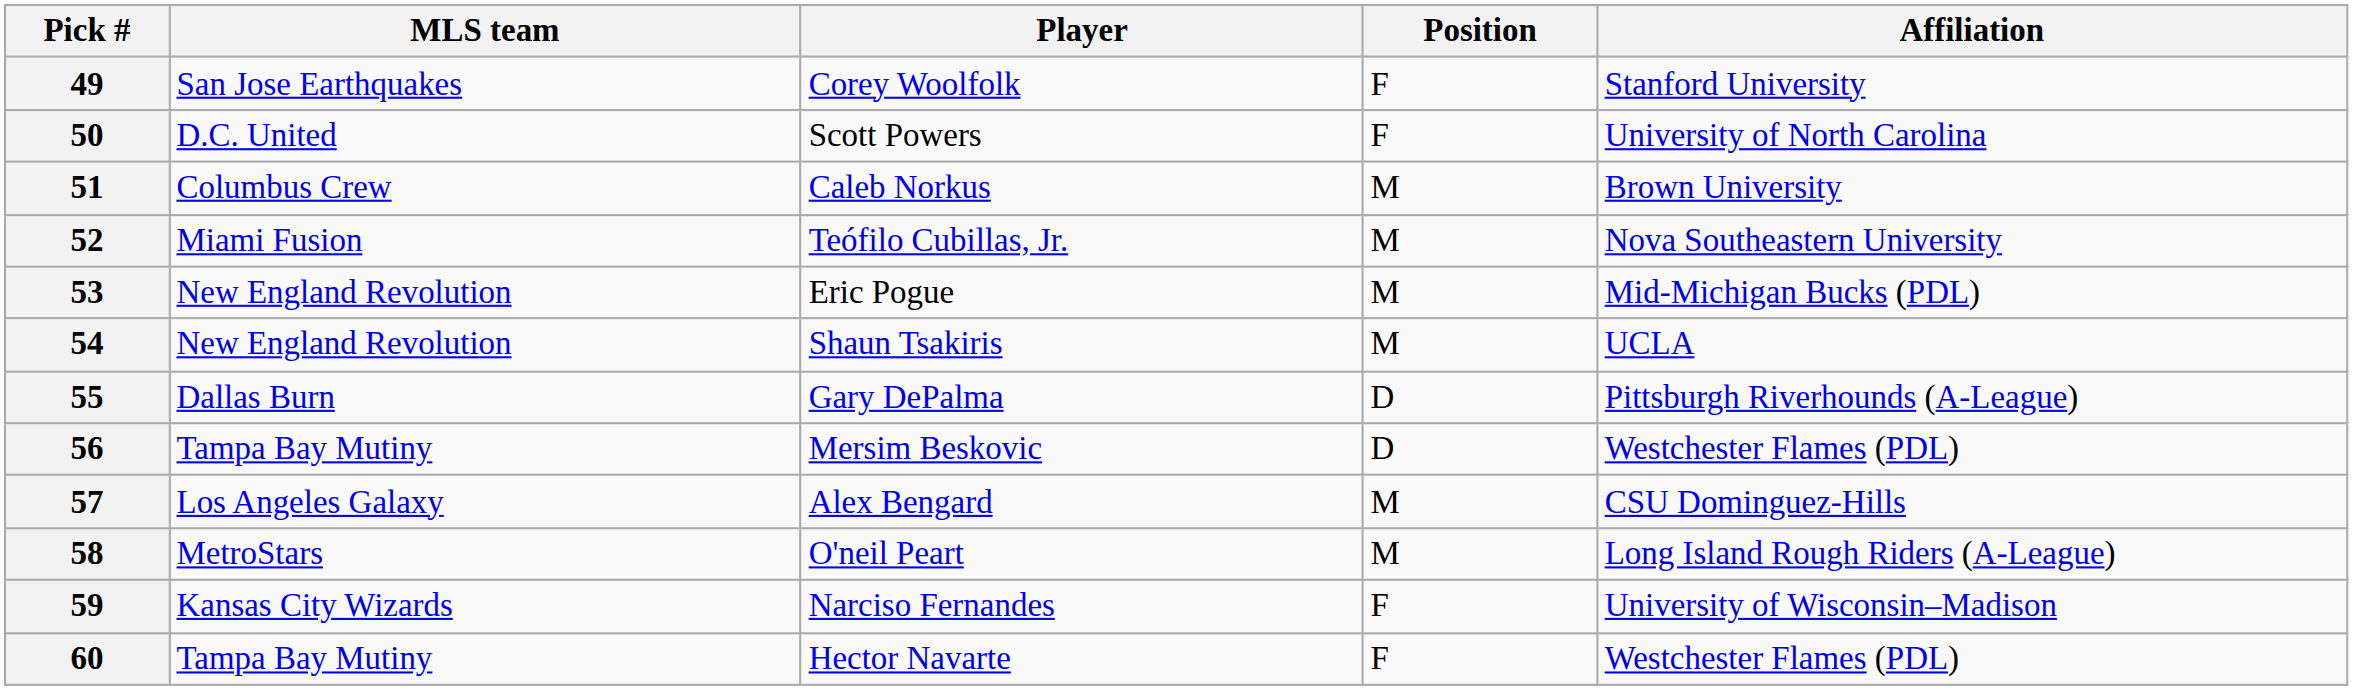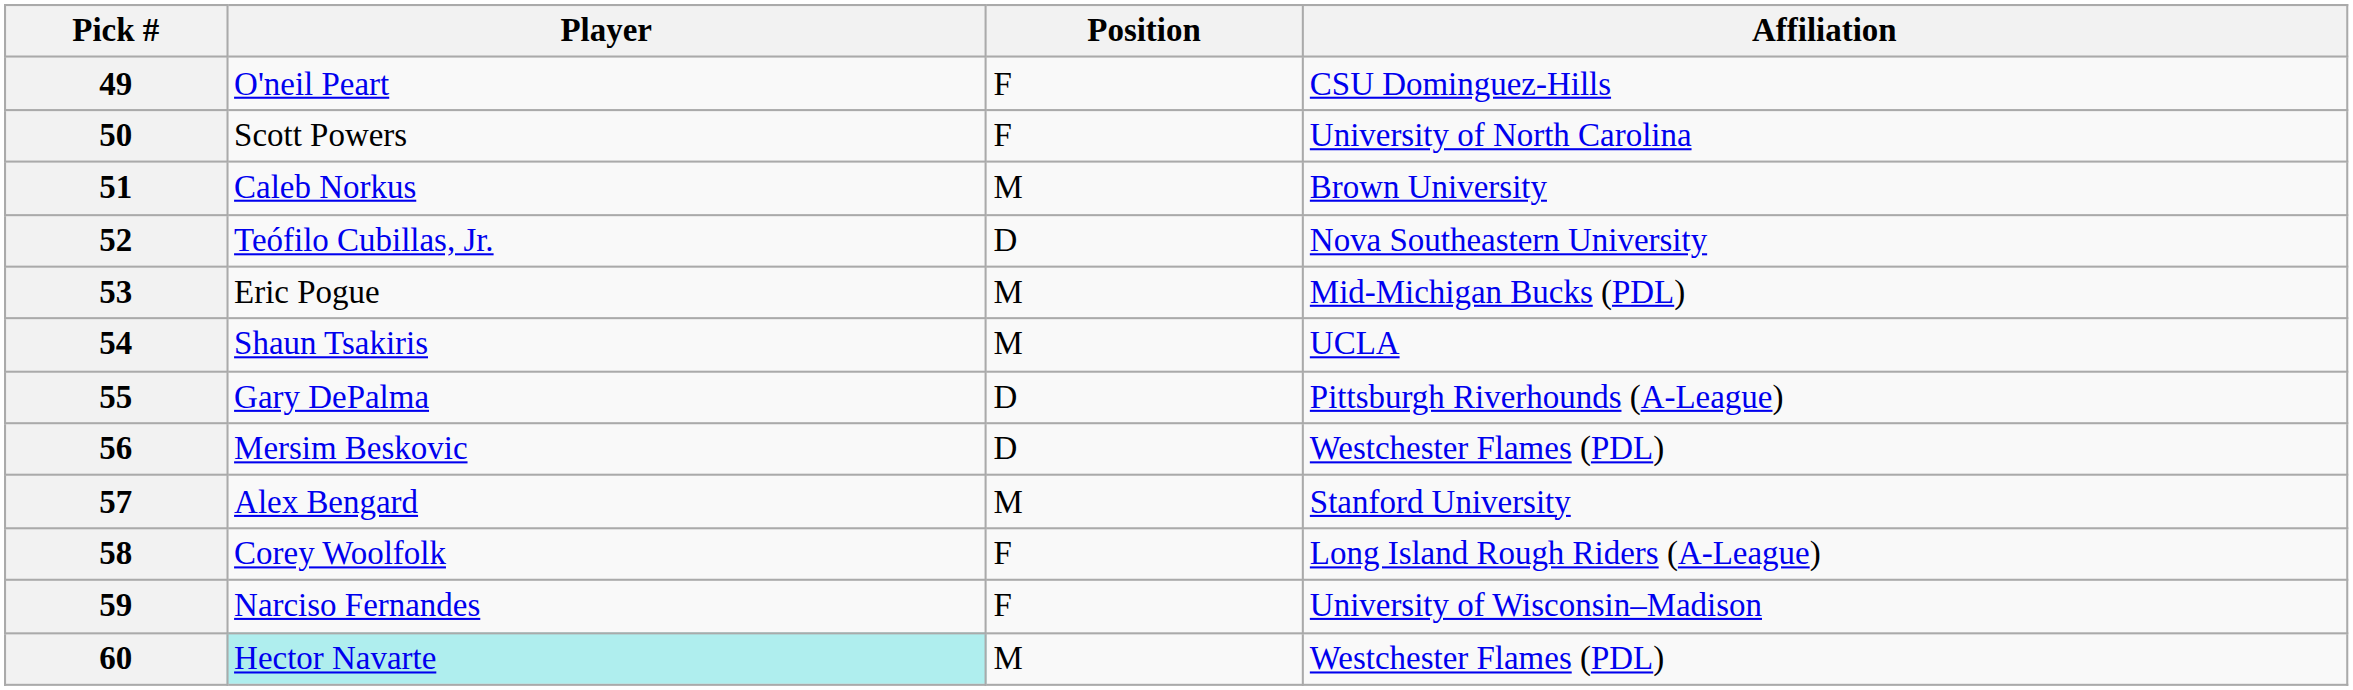- column: MLS team | San Jose Earthquakes | D.C. United | Columbus Crew | Miami Fusion | New England Revolution | New England Revolution | Dallas Burn | Tampa Bay Mutiny | Los Angeles Galaxy | MetroStars | Kansas City Wizards | Tampa Bay Mutiny
49 | Player: Corey Woolfolk -> O'neil Peart
49 | Affiliation: Stanford University -> CSU Dominguez-Hills
52 | Position: M -> D
57 | Affiliation: CSU Dominguez-Hills -> Stanford University
58 | Player: O'neil Peart -> Corey Woolfolk
58 | Position: M -> F
60 | Player: no background -> paleturquoise background
60 | Position: F -> M
